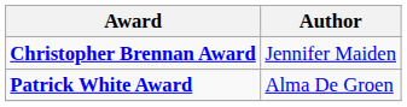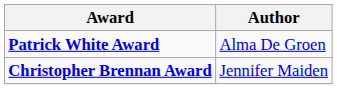rows swapped: Christopher Brennan Award <-> Patrick White Award
